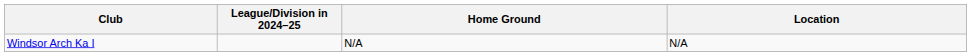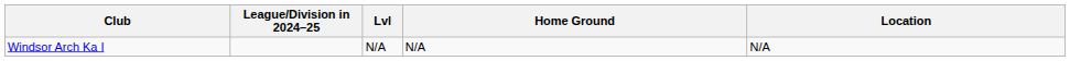+ column: Lvl | N/A
